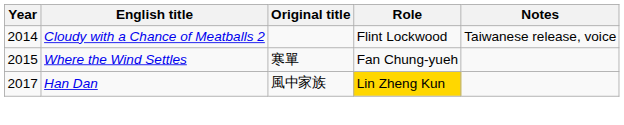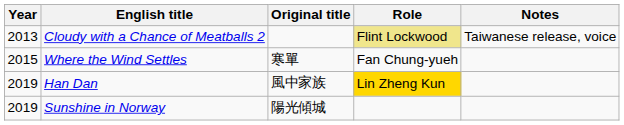Cloudy with a Chance of Meatballs 2 | Year: 2014 -> 2013
Cloudy with a Chance of Meatballs 2 | Role: no background -> khaki background
Han Dan | Year: 2017 -> 2019
+ row: 2019 | Sunshine in Norway | 陽光傾城
